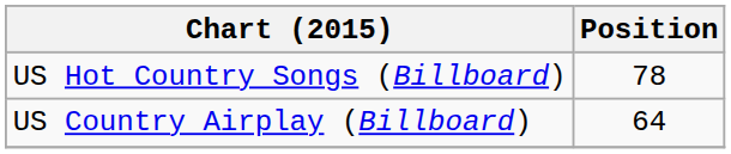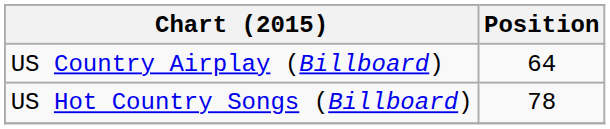rows swapped: US Country Airplay (Billboard) <-> US Hot Country Songs (Billboard)
